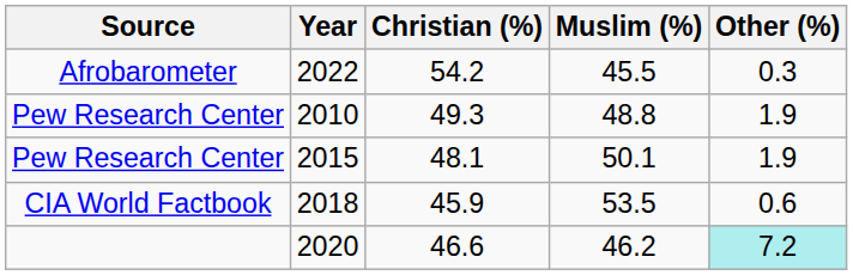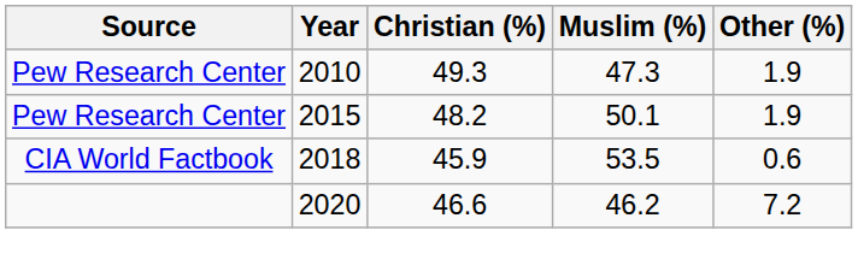- row: Afrobarometer | 2022 | 54.2 | 45.5 | 0.3
2010 | Muslim (%): 48.8 -> 47.3
2015 | Christian (%): 48.1 -> 48.2
2020 | Other (%): paleturquoise background -> no background
